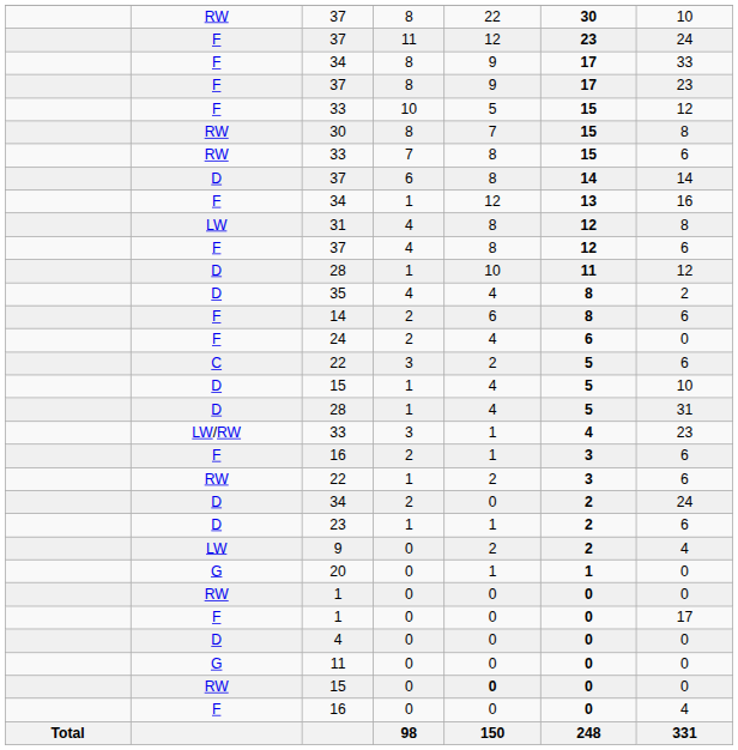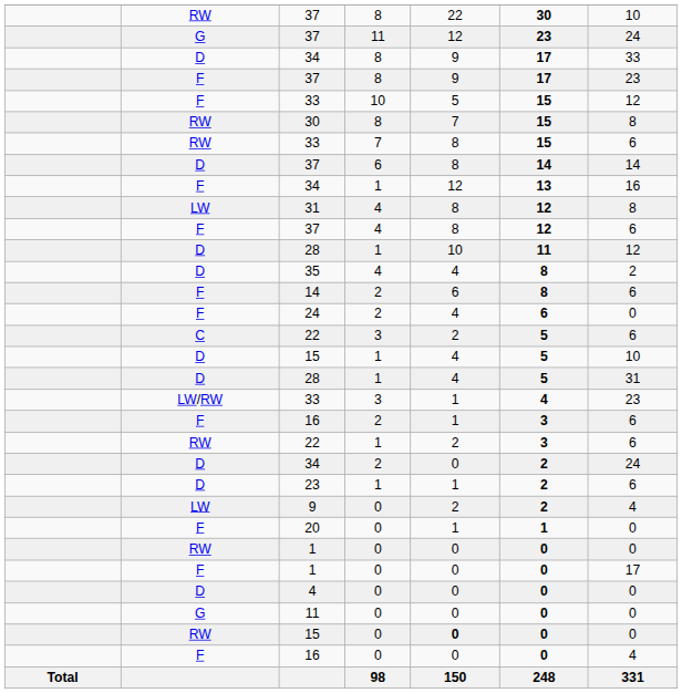37 / 11 | column 2: F -> G
34 / 8 | column 2: F -> D
20 | column 2: G -> F
